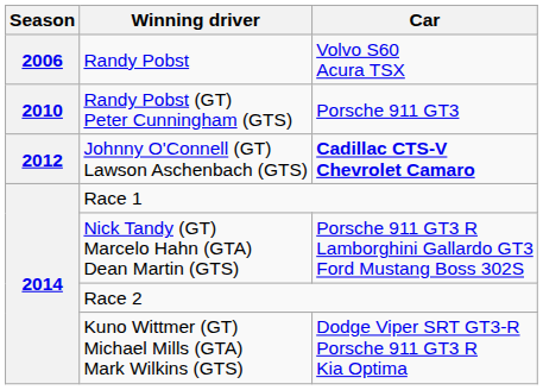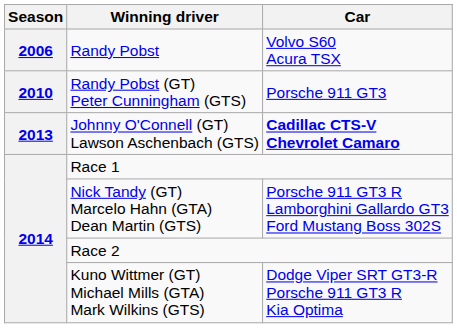Johnny O'Connell (GT) Lawson Aschenbach (GTS) | Season: 2012 -> 2013
